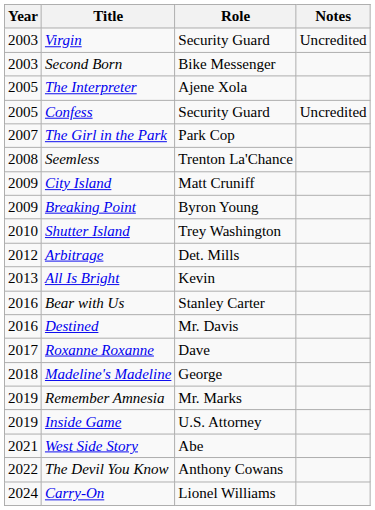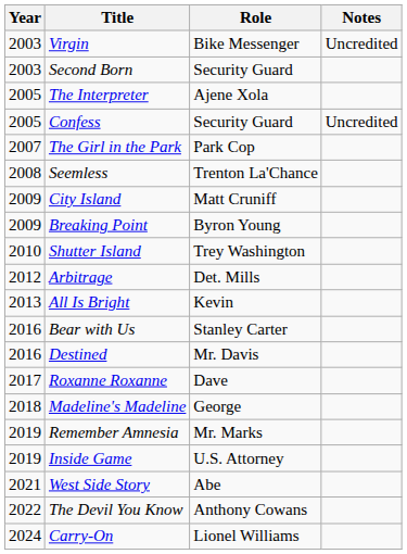Virgin | Role: Security Guard -> Bike Messenger
Second Born | Role: Bike Messenger -> Security Guard
